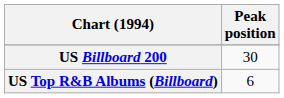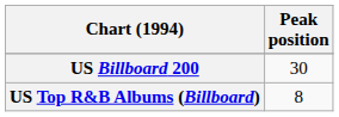US Top R&B Albums (Billboard) | Peak position: 6 -> 8
